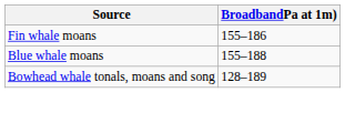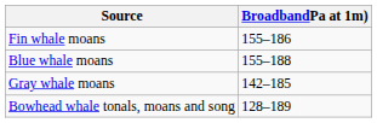+ row: Gray whale moans | 142–185
